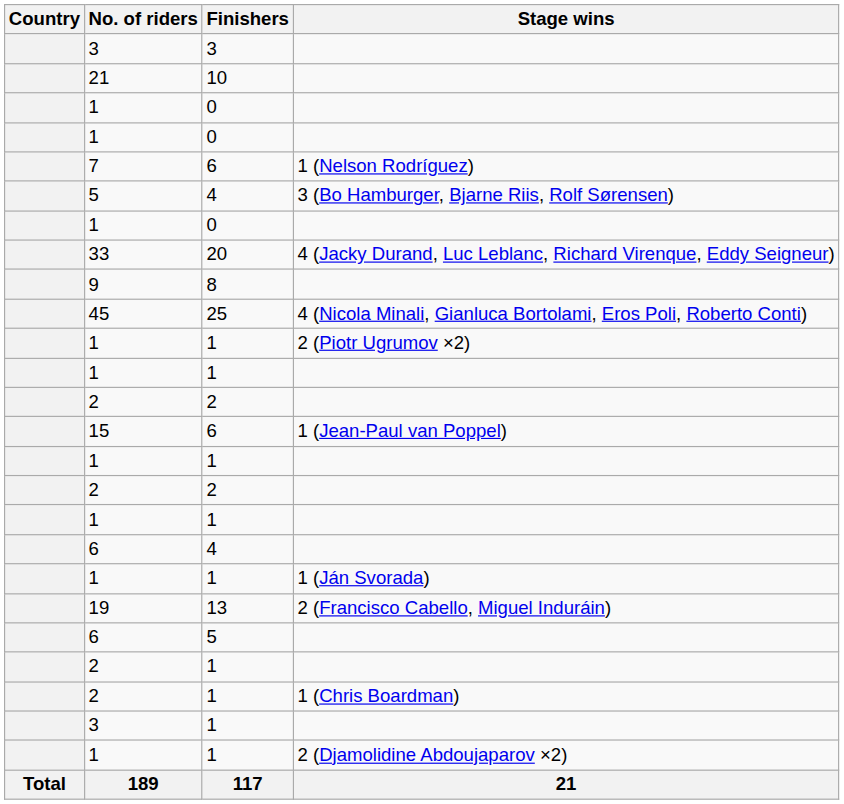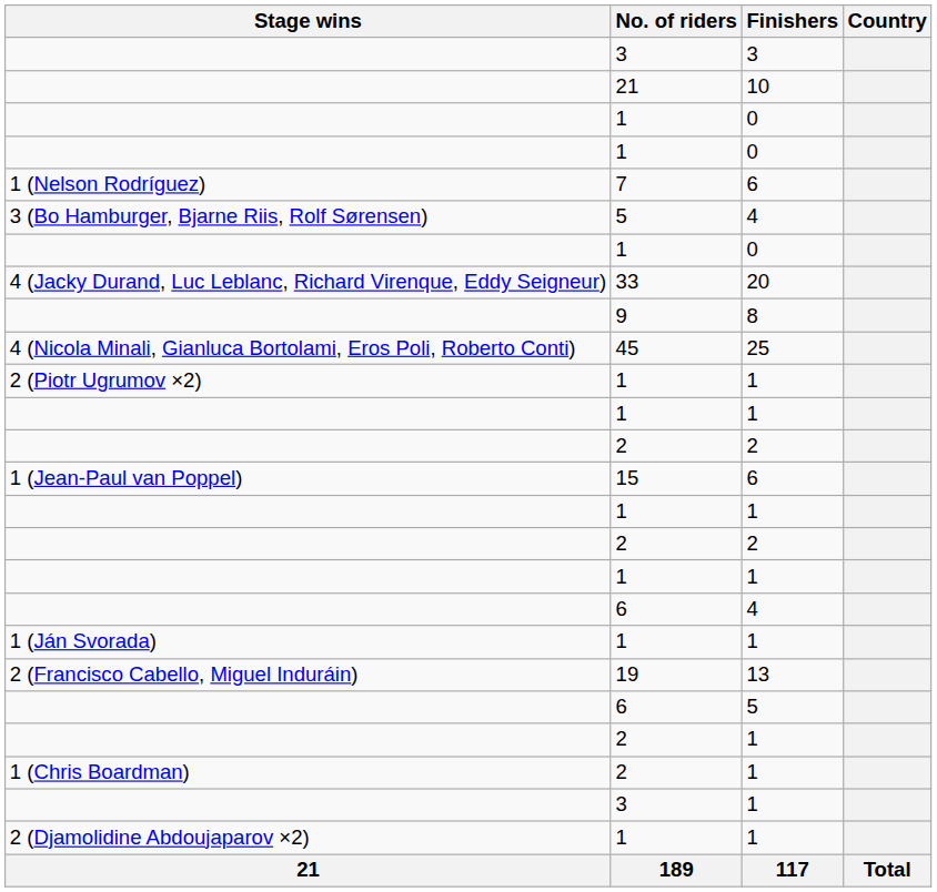columns swapped: Country <-> Stage wins
